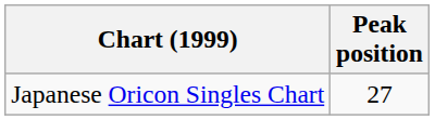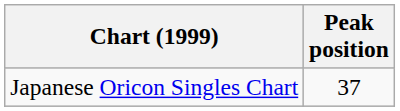Japanese Oricon Singles Chart | Peak position: 27 -> 37
